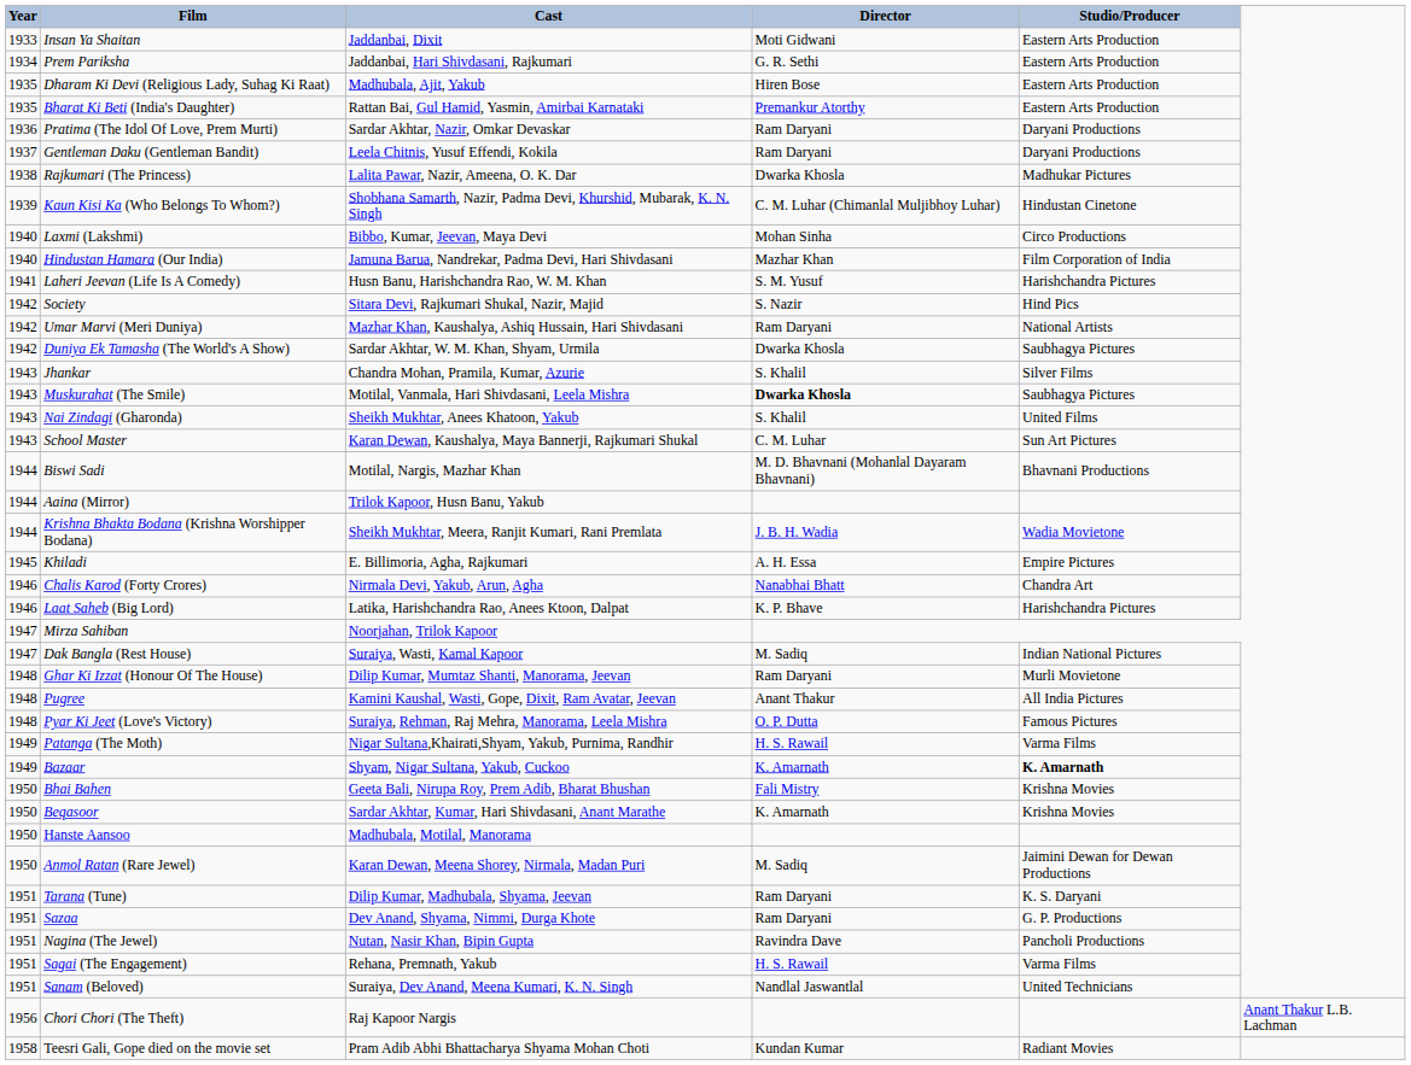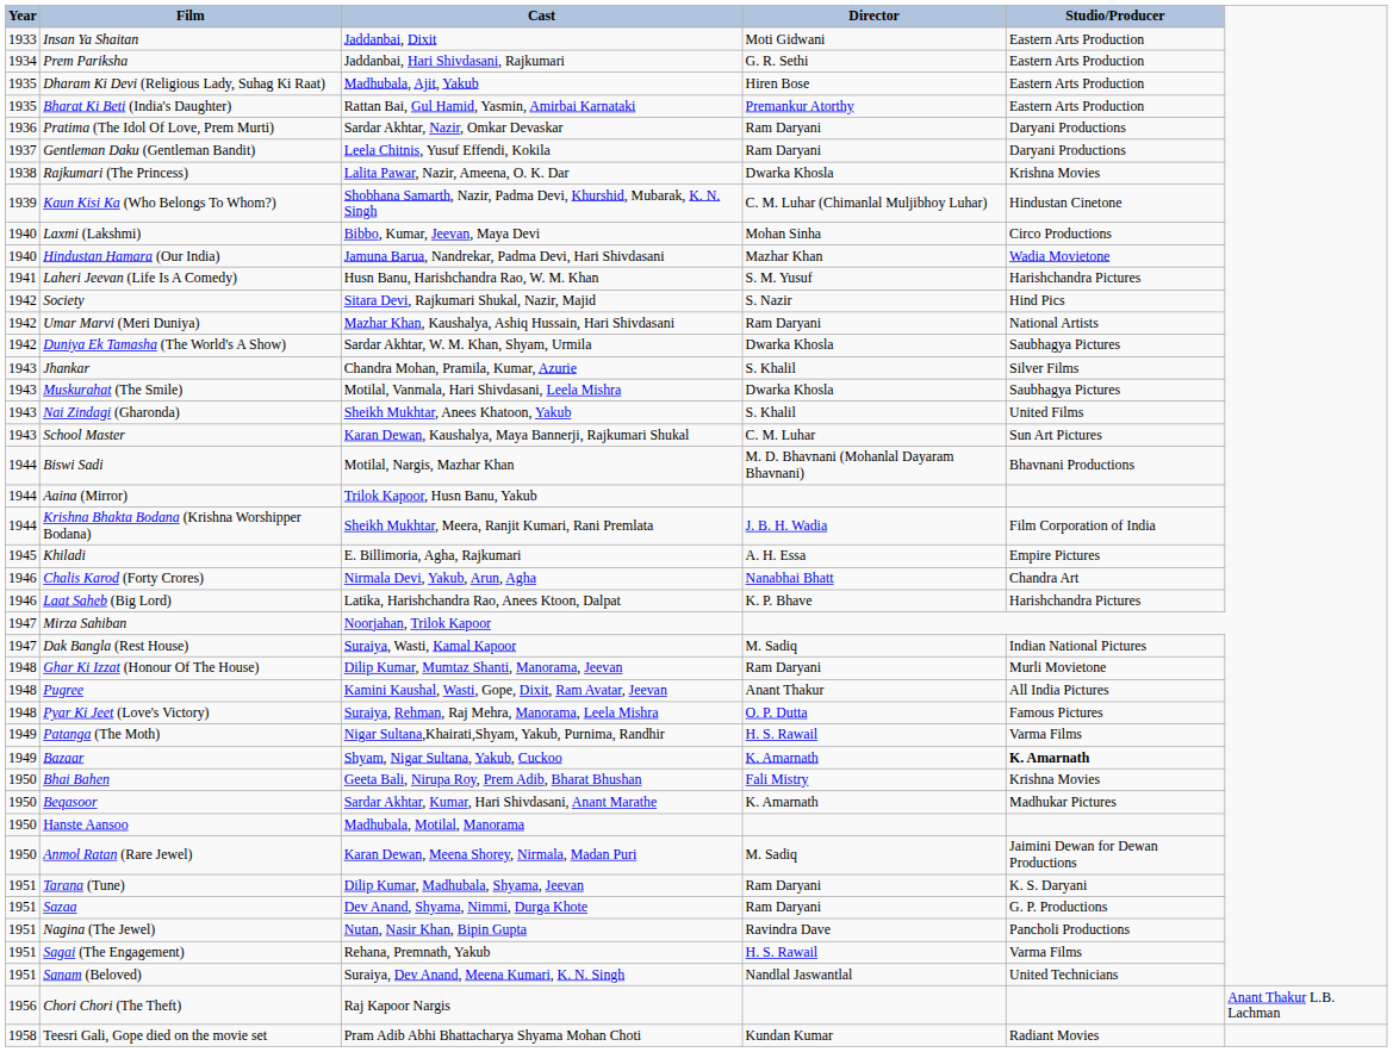Rajkumari (The Princess) | Studio/Producer: Madhukar Pictures -> Krishna Movies
Hindustan Hamara (Our India) | Studio/Producer: Film Corporation of India -> Wadia Movietone
Muskurahat (The Smile) | Director: bold -> normal
Krishna Bhakta Bodana (Krishna Worshipper Bodana) | Studio/Producer: Wadia Movietone -> Film Corporation of India
Beqasoor | Studio/Producer: Krishna Movies -> Madhukar Pictures
